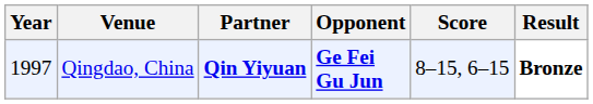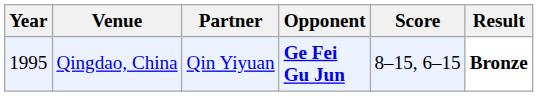Qingdao, China | Year: 1997 -> 1995
Qingdao, China | Partner: bold -> normal
